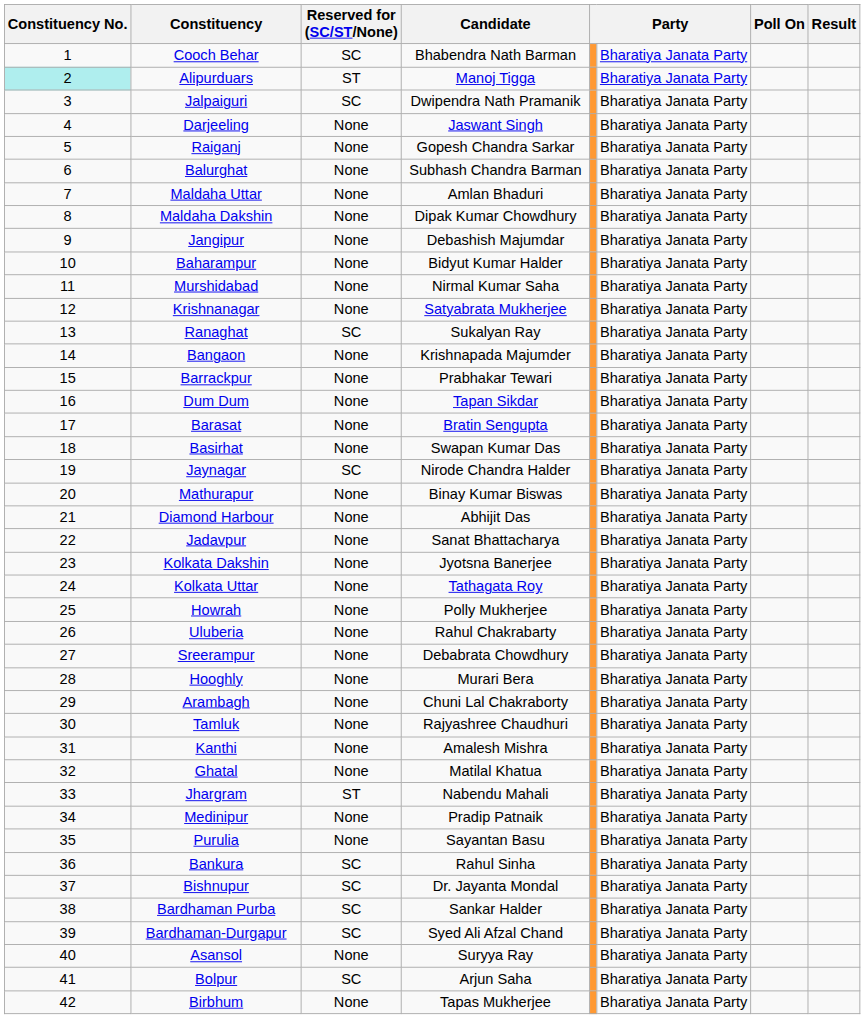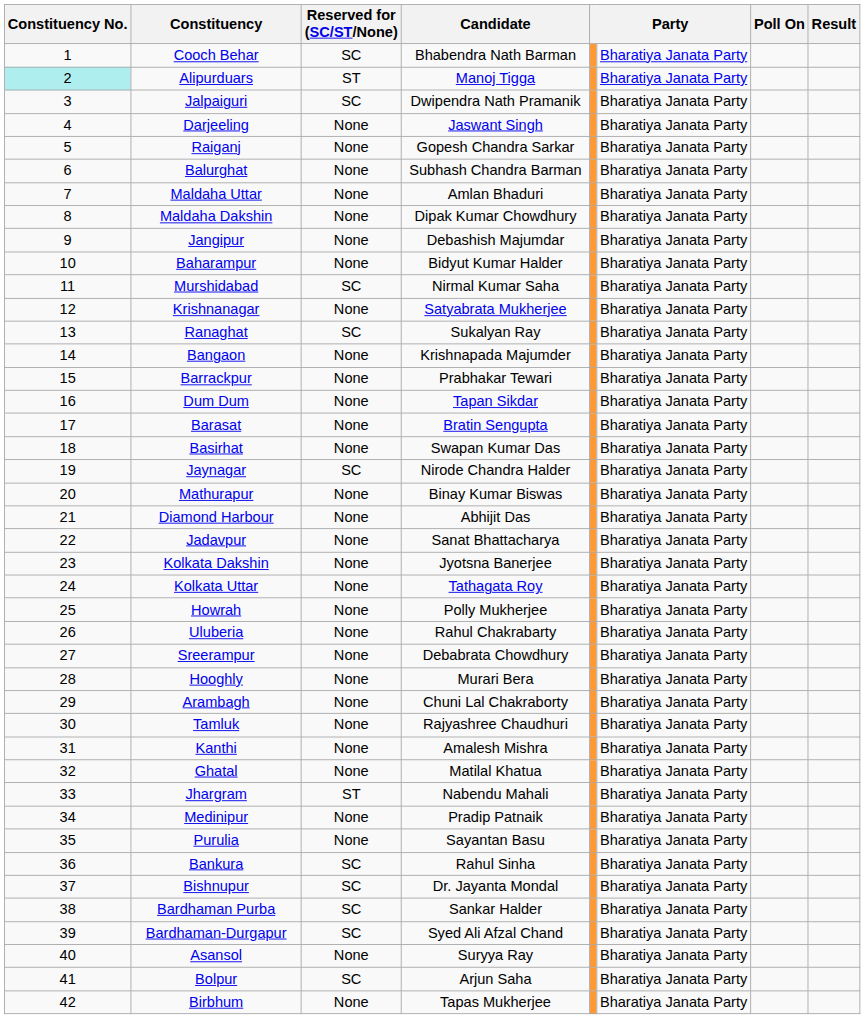Murshidabad | Reserved for (SC/ST/None): None -> SC
